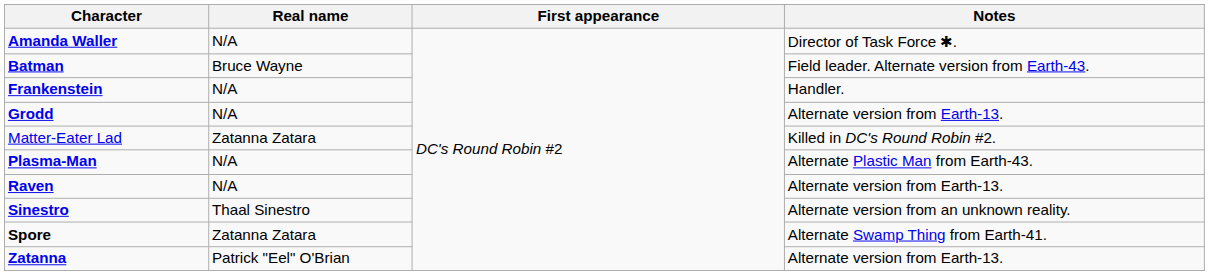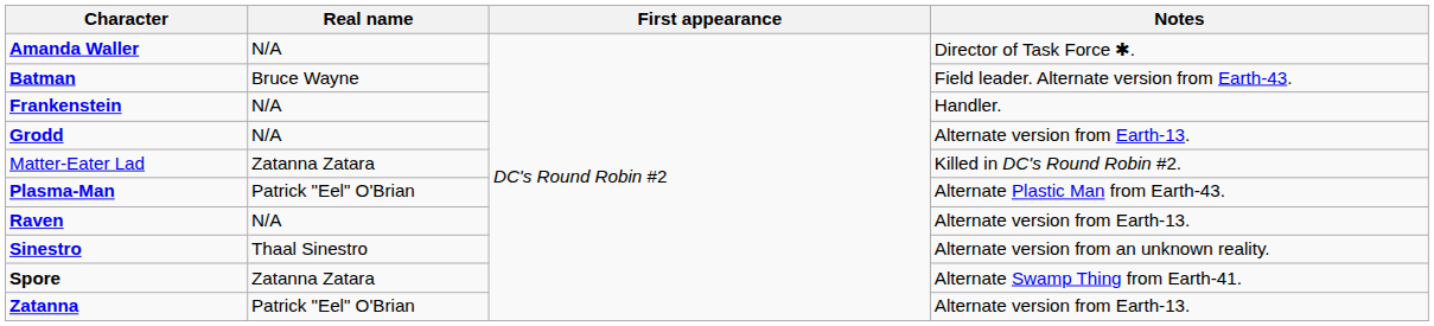Plasma-Man | Real name: N/A -> Patrick "Eel" O'Brian
